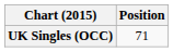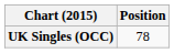UK Singles (OCC) | Position: 71 -> 78
